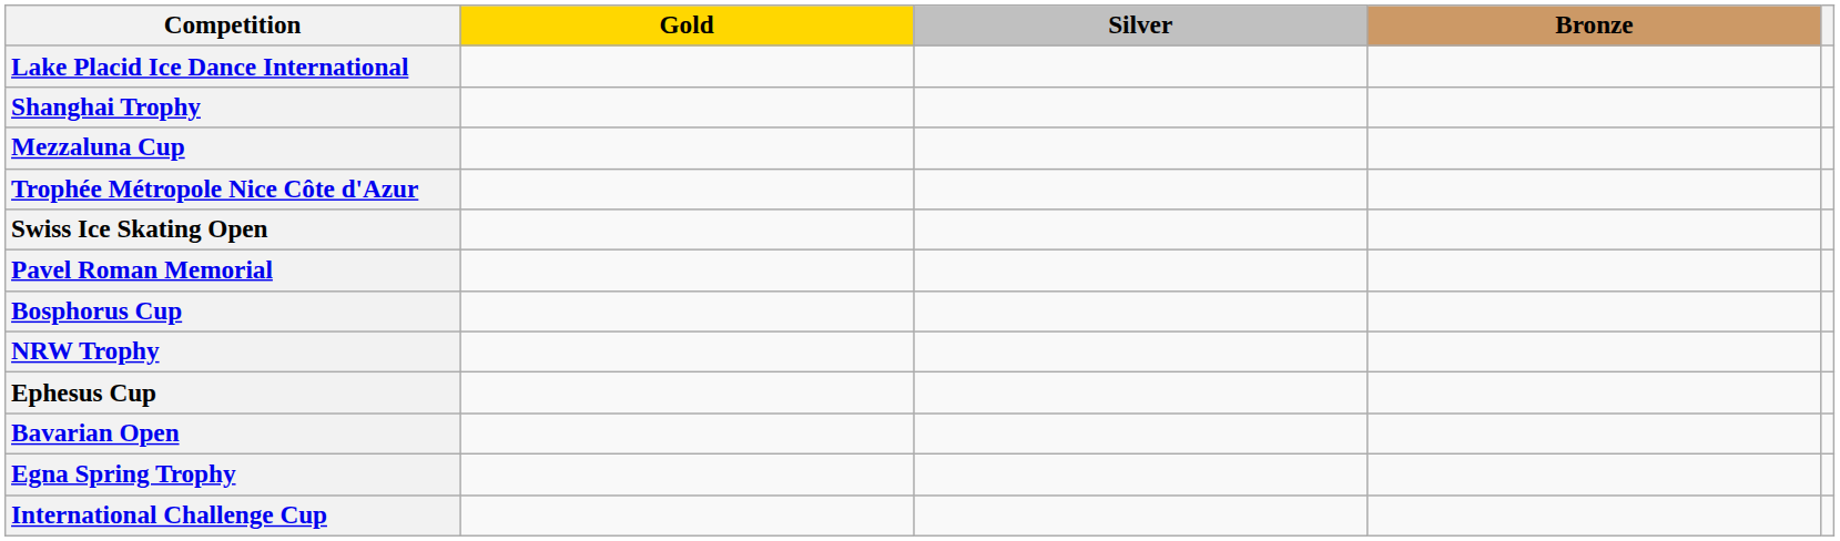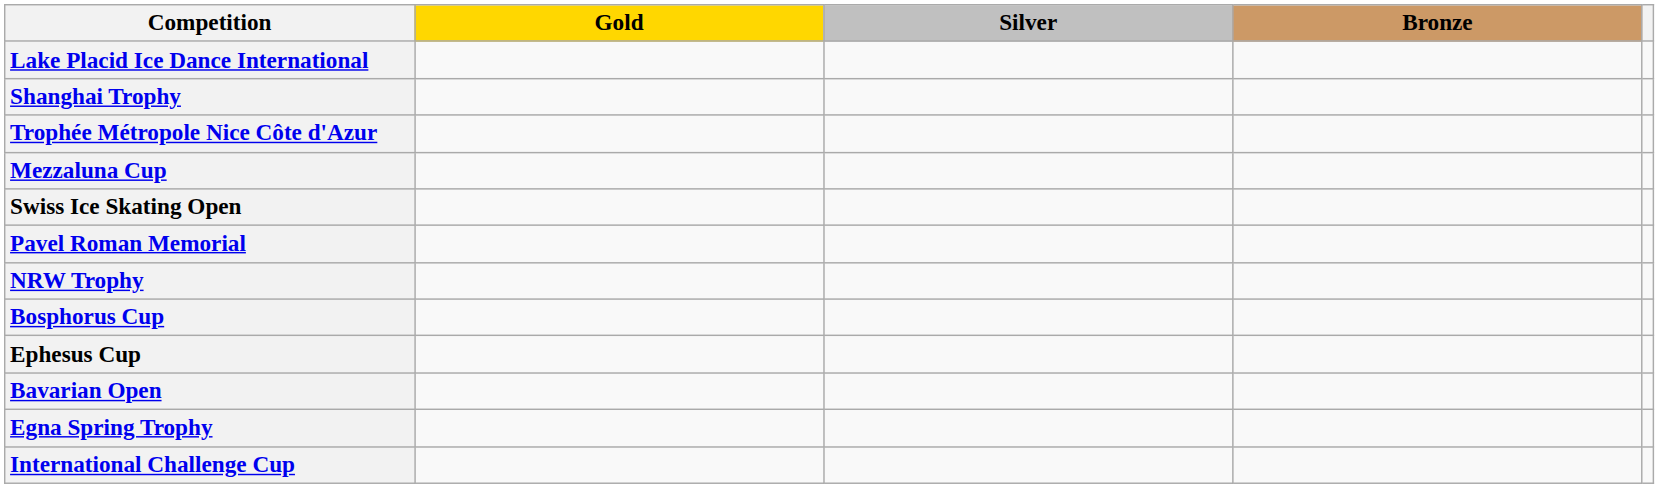rows swapped: Mezzaluna Cup <-> Trophée Métropole Nice Côte d'Azur
rows swapped: NRW Trophy <-> Bosphorus Cup
